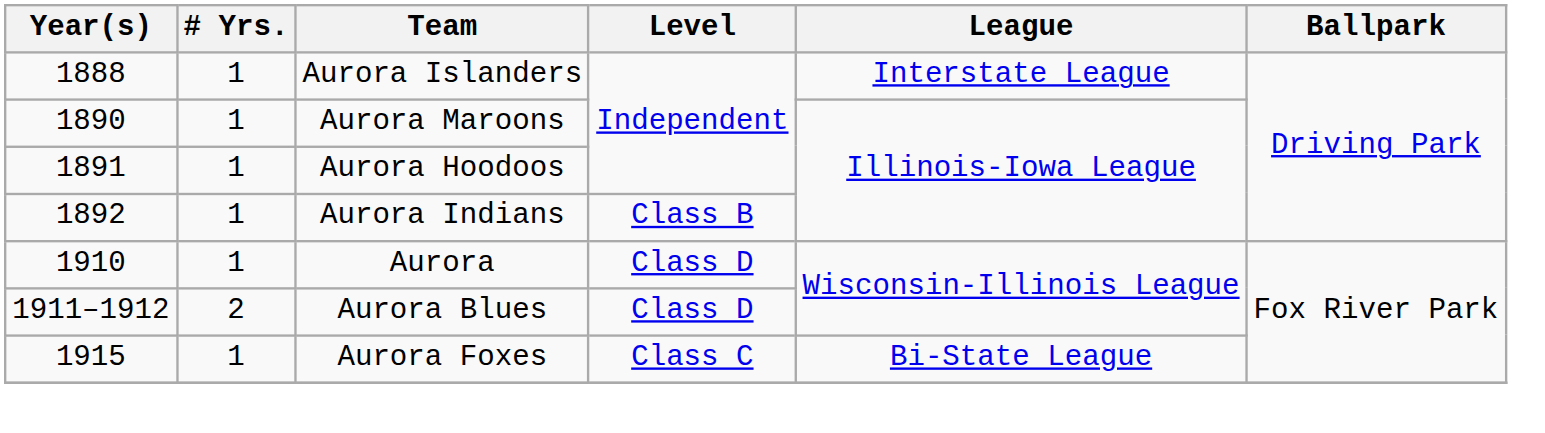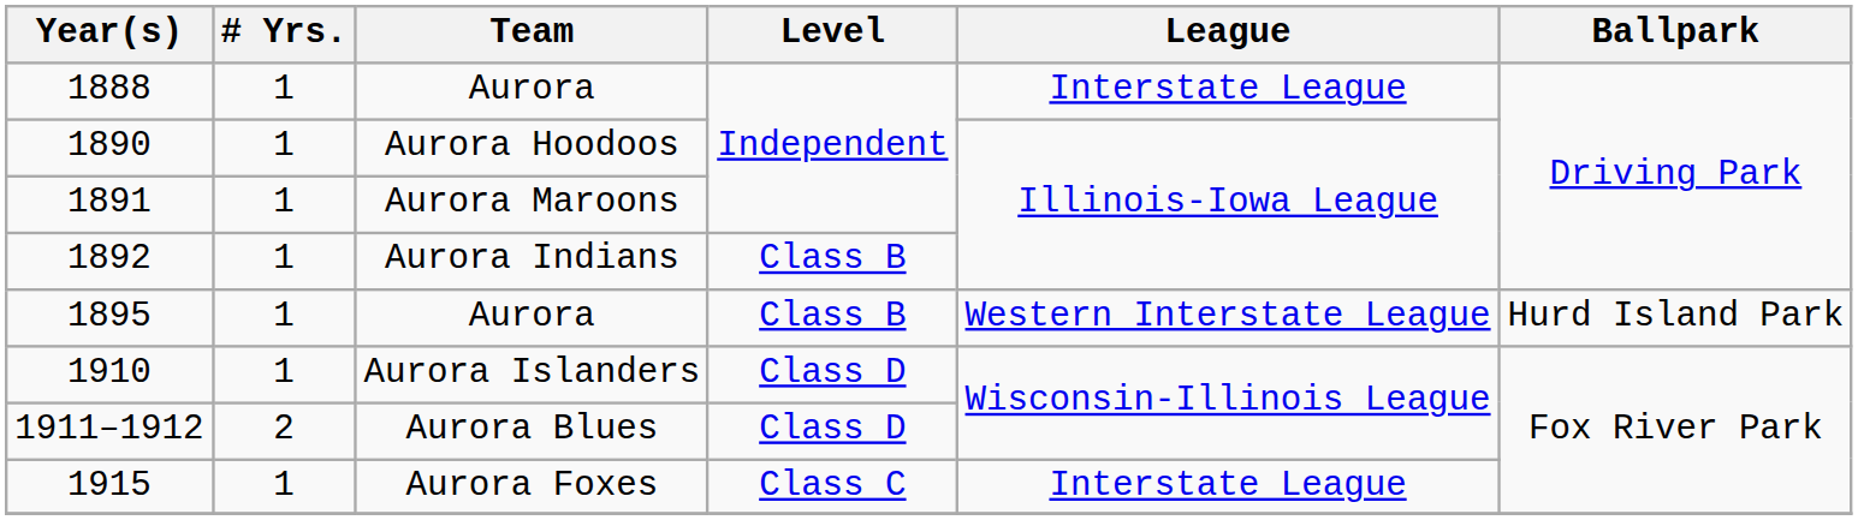1888 | Team: Aurora Islanders -> Aurora
1890 | Team: Aurora Maroons -> Aurora Hoodoos
1891 | Team: Aurora Hoodoos -> Aurora Maroons
+ row: 1895 | 1 | Aurora | Class B | Western Interstate League | Hurd Island Park
1910 | Team: Aurora -> Aurora Islanders
1915 | League: Bi-State League -> Interstate League
